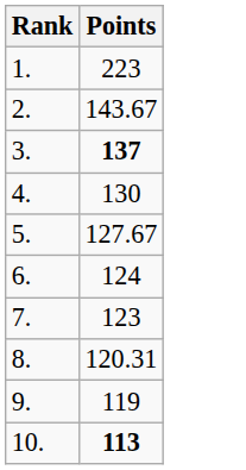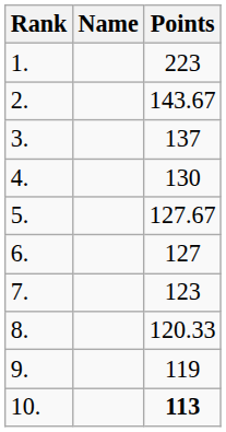+ column: Name
3. | Points: bold -> normal
6. | Points: 124 -> 127
8. | Points: 120.31 -> 120.33
